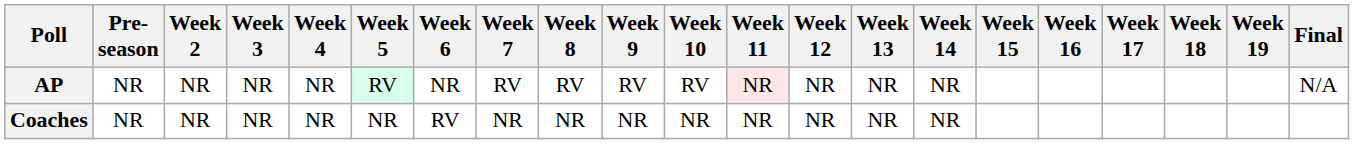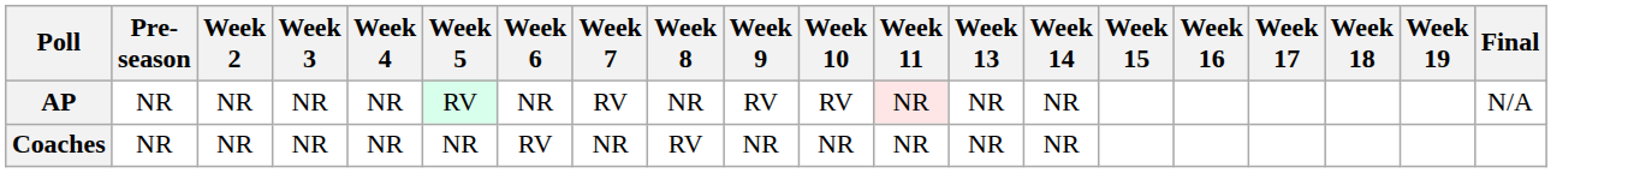- column: Week 12 | NR | NR
AP | Week 8: RV -> NR
Coaches | Week 8: NR -> RV
